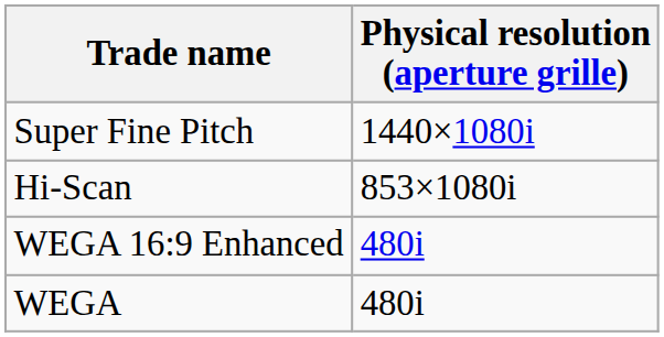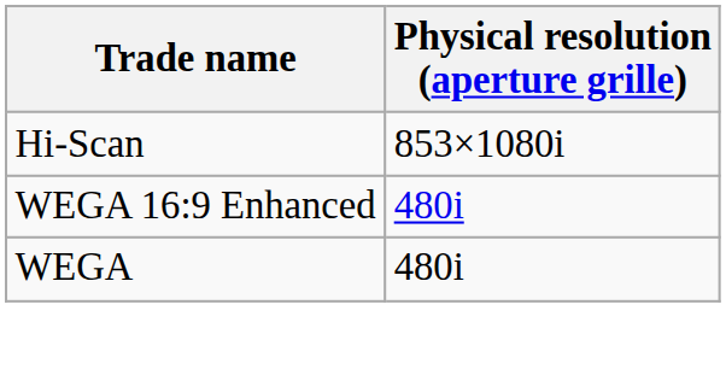- row: Super Fine Pitch | 1440×1080i
